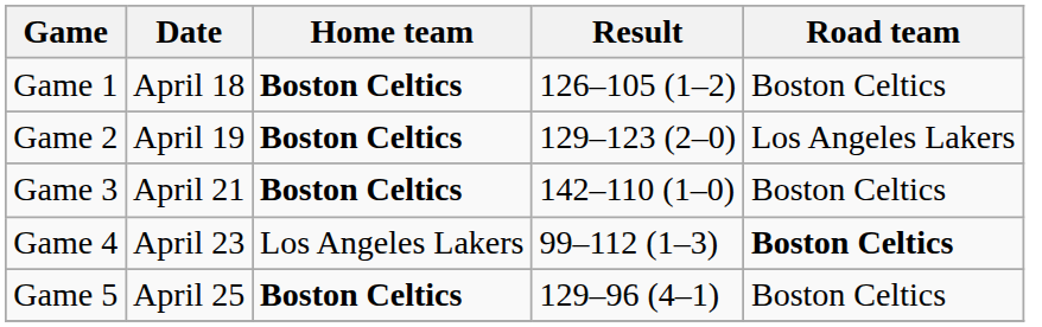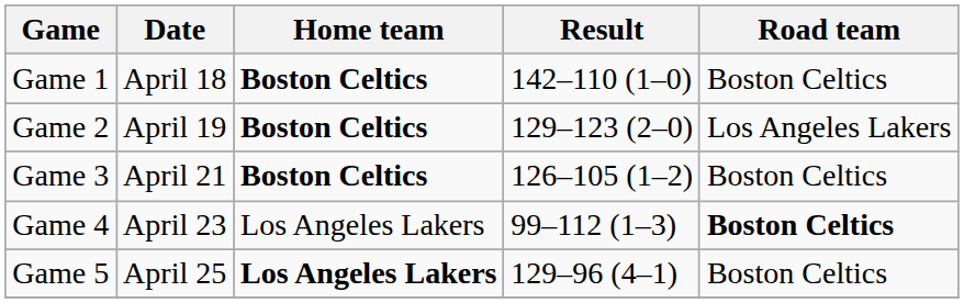Game 1 | Result: 126–105 (1–2) -> 142–110 (1–0)
Game 3 | Result: 142–110 (1–0) -> 126–105 (1–2)
Game 5 | Home team: Boston Celtics -> Los Angeles Lakers
